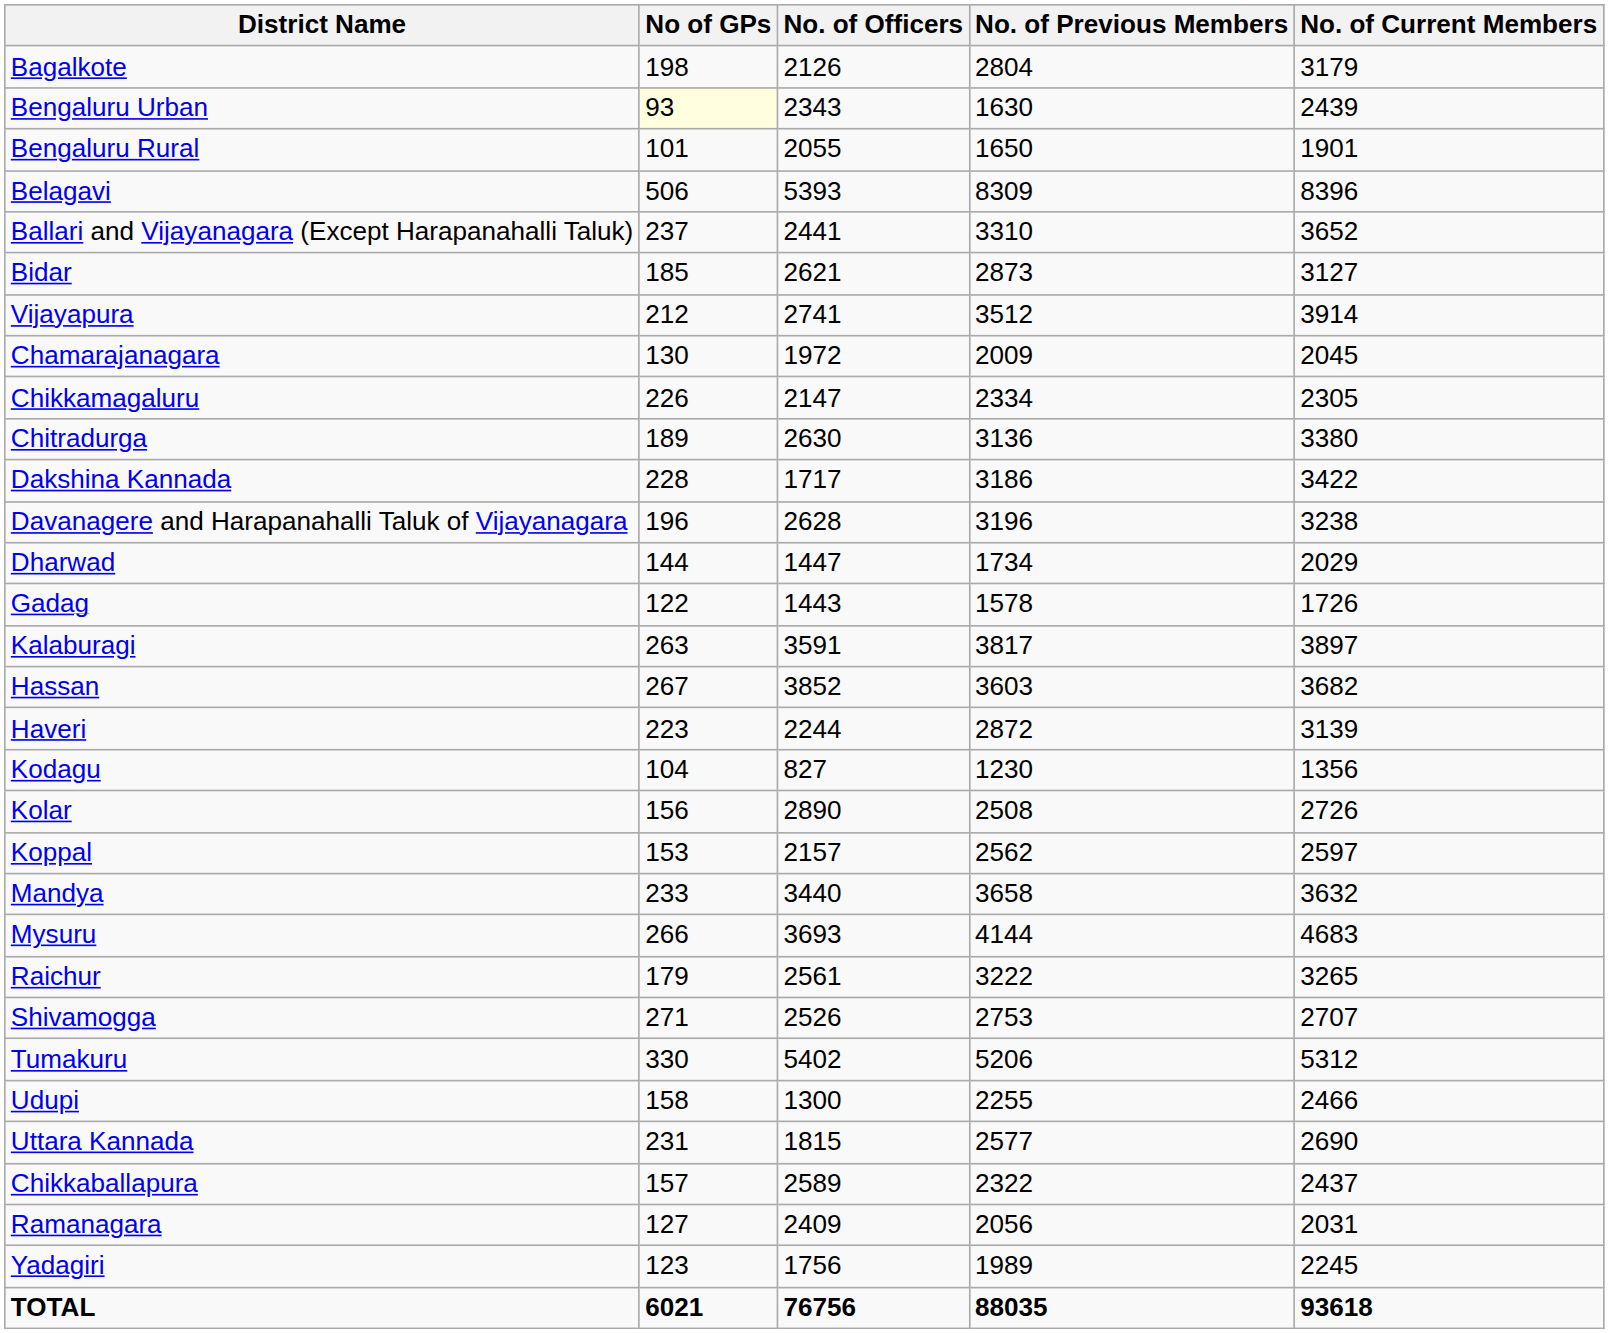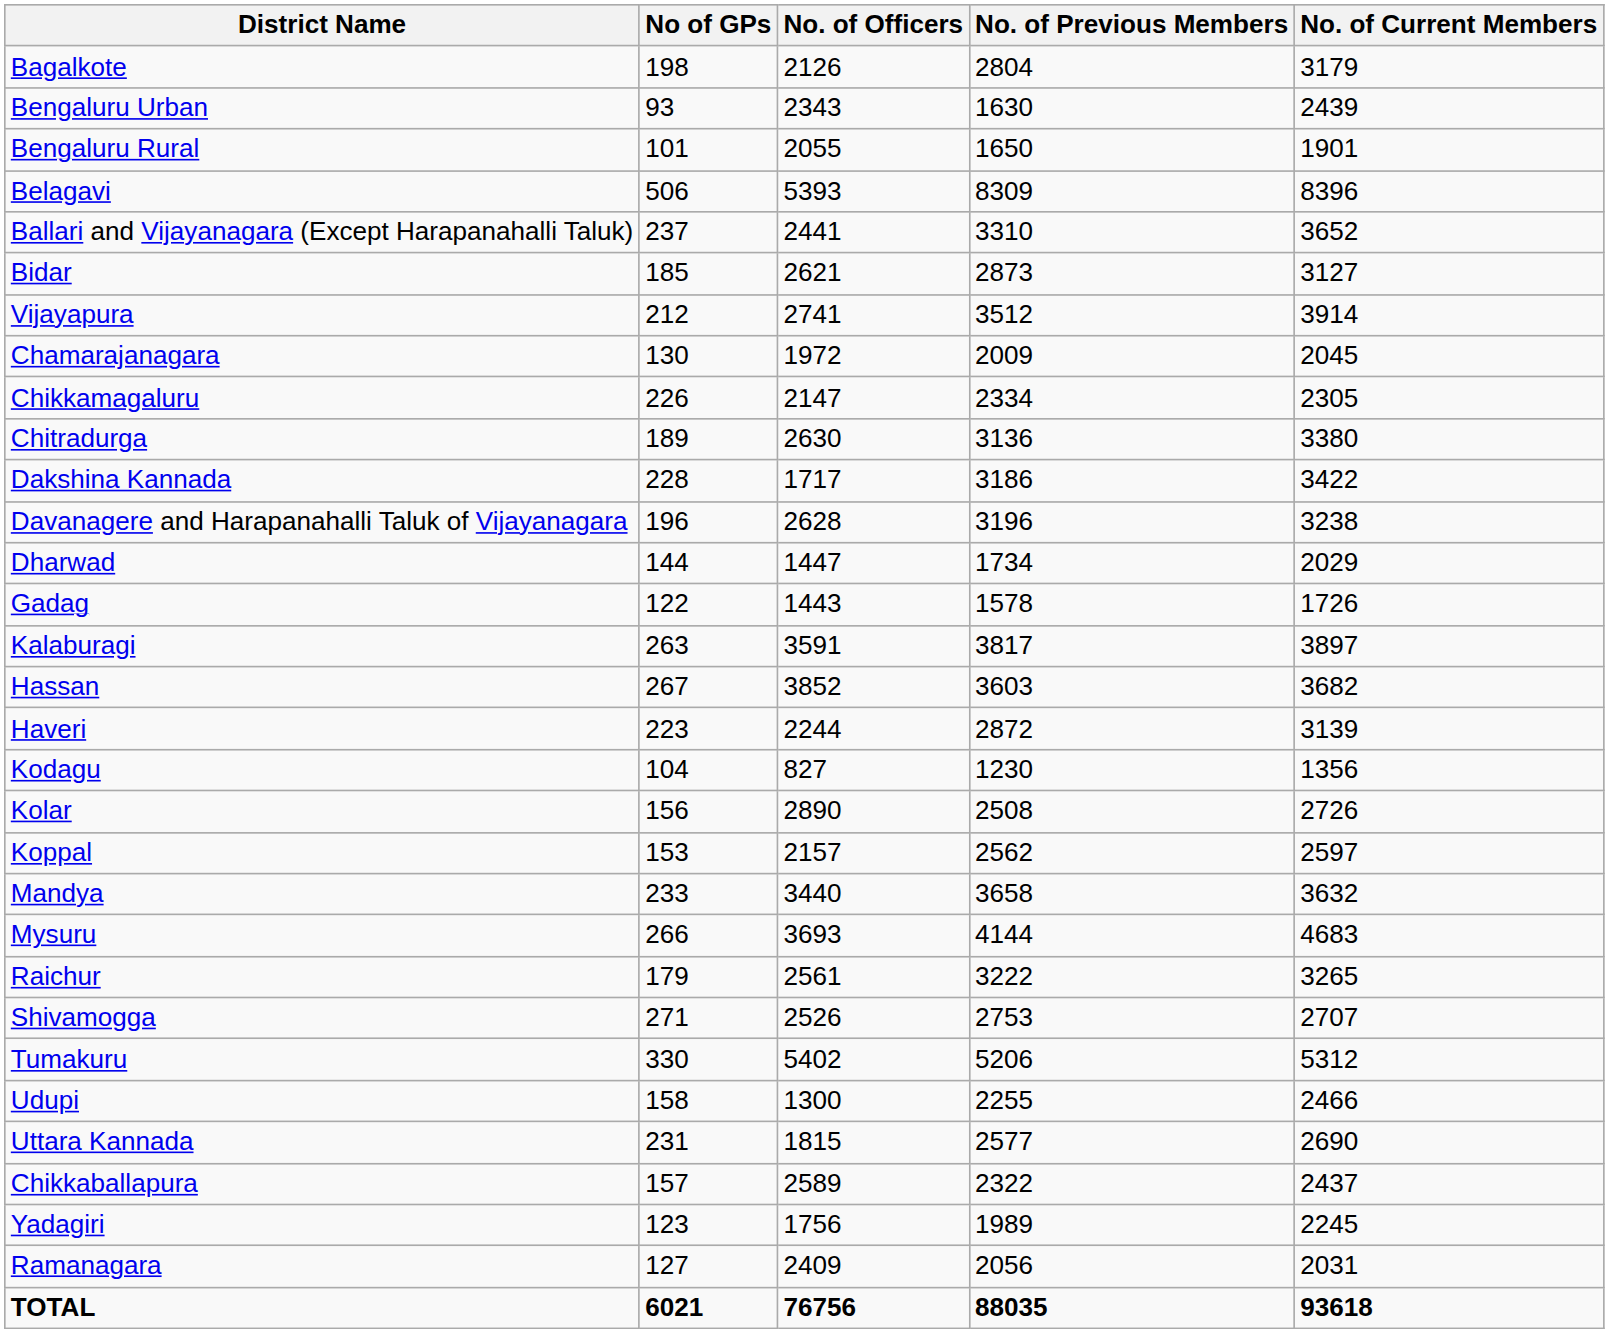Bengaluru Urban | No of GPs: lightyellow background -> no background
rows swapped: Ramanagara <-> Yadagiri
